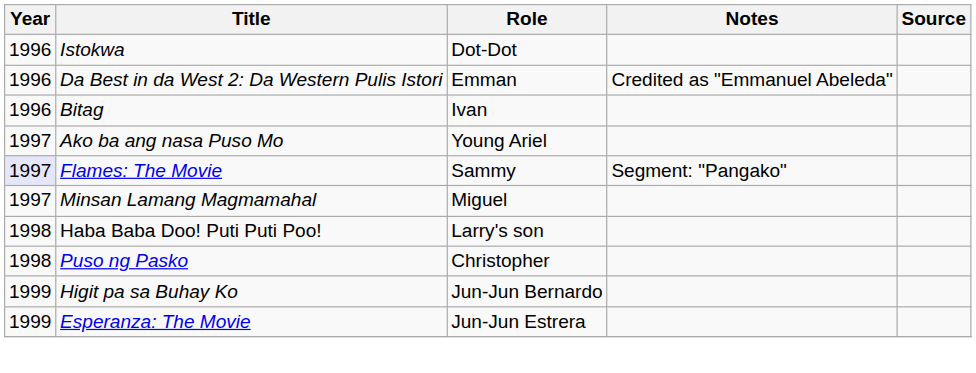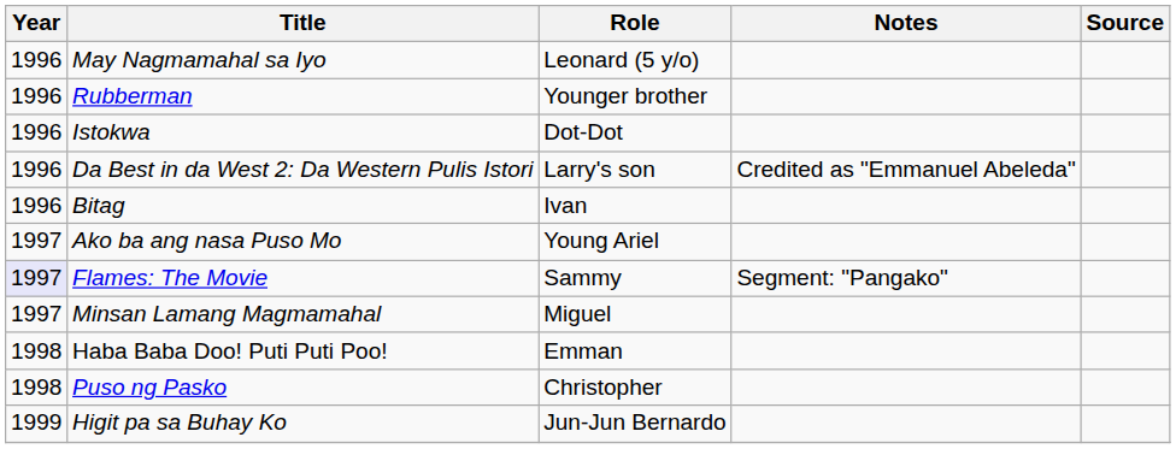+ row: 1996 | May Nagmamahal sa Iyo | Leonard (5 y/o)
+ row: 1996 | Rubberman | Younger brother
Da Best in da West 2: Da Western Pulis Istori | Role: Emman -> Larry's son
Haba Baba Doo! Puti Puti Poo! | Role: Larry's son -> Emman
- row: 1999 | Esperanza: The Movie | Jun-Jun Estrera
